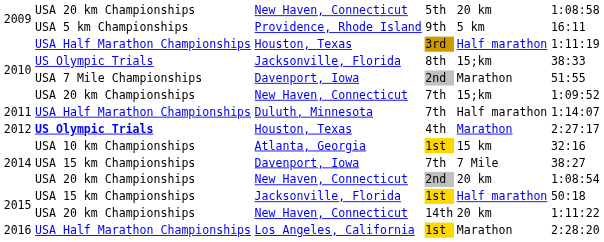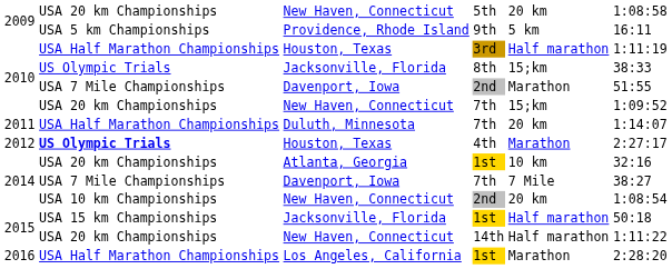Duluth, Minnesota | column 5: Half marathon -> 20 km
Atlanta, Georgia | column 2: USA 10 km Championships -> USA 20 km Championships
Atlanta, Georgia | column 5: 15 km -> 10 km
Davenport, Iowa / 7th | column 2: USA 15 km Championships -> USA 7 Mile Championships
New Haven, Connecticut / 2nd | column 2: USA 20 km Championships -> USA 10 km Championships
New Haven, Connecticut / 14th | column 5: 20 km -> Half marathon
